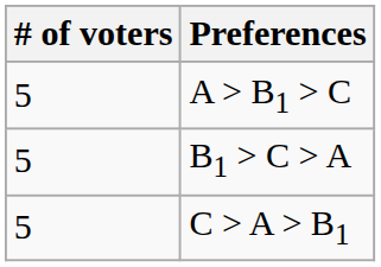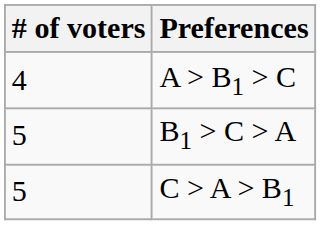A > B1 > C | # of voters: 5 -> 4
